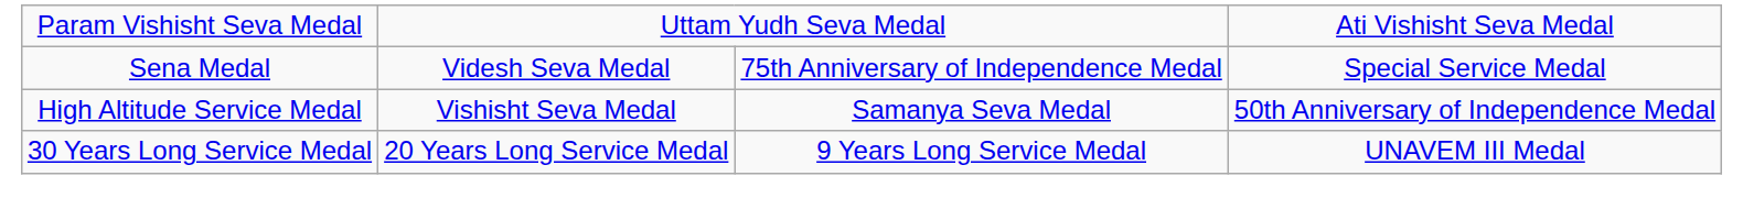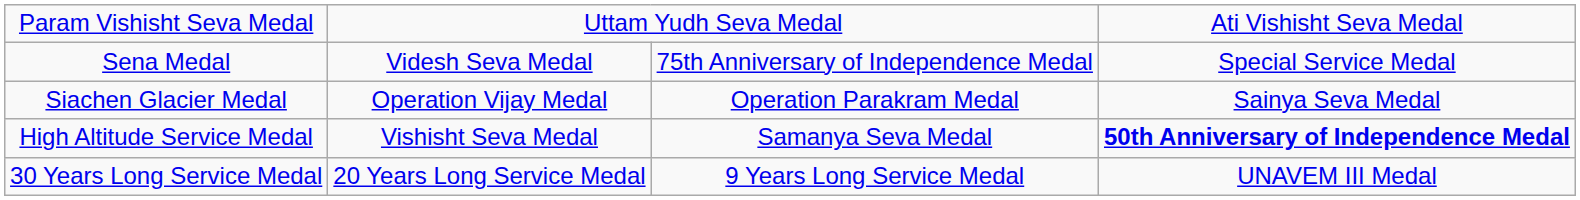+ row: Siachen Glacier Medal | Operation Vijay Medal | Operation Parakram Medal | Sainya Seva Medal
High Altitude Service Medal | column 4: normal -> bold
